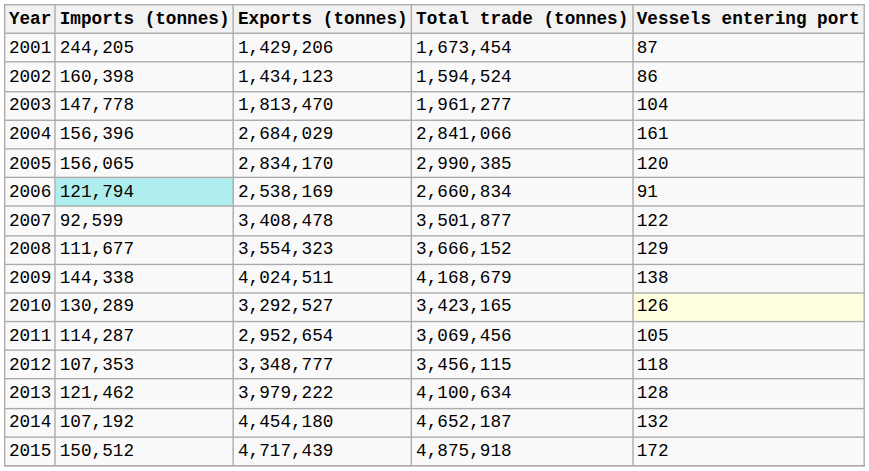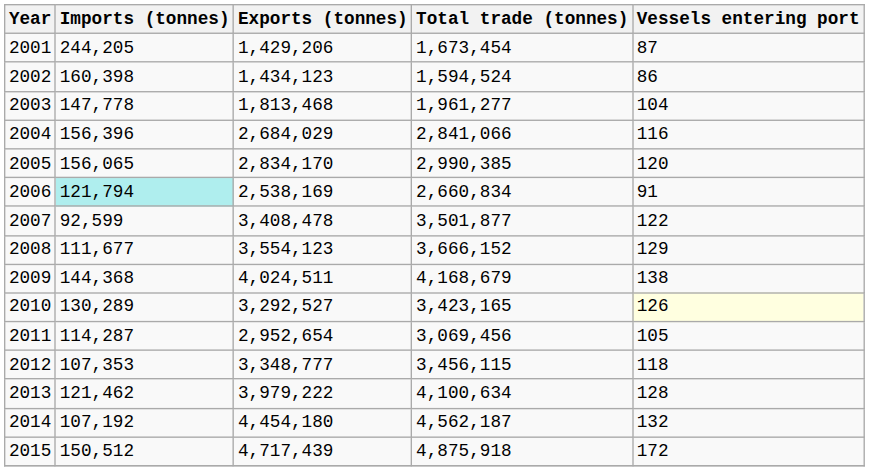2003 | Exports (tonnes): 1,813,470 -> 1,813,468
2004 | Vessels entering port: 161 -> 116
2008 | Exports (tonnes): 3,554,323 -> 3,554,123
2009 | Imports (tonnes): 144,338 -> 144,368
2014 | Total trade (tonnes): 4,652,187 -> 4,562,187
